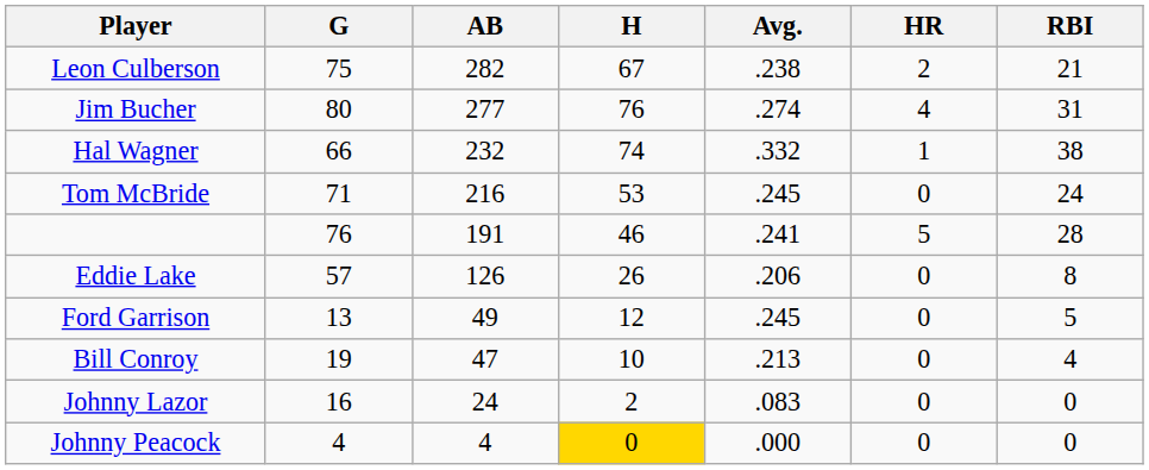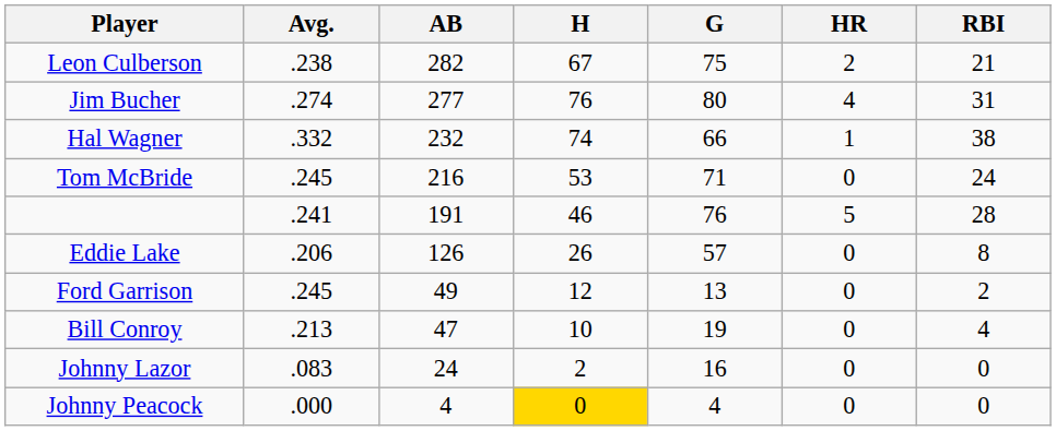columns swapped: G <-> Avg.
Ford Garrison | RBI: 5 -> 2
